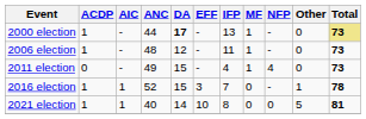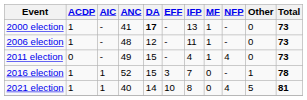2000 election | ANC: 44 -> 41
2000 election | Total: khaki background -> no background
2021 election | NFP: 0 -> 4
